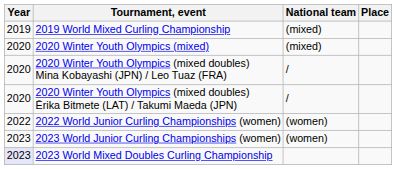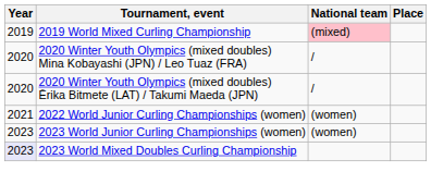2019 World Mixed Curling Championship | National team: no background -> pink background
- row: 2020 | 2020 Winter Youth Olympics (mixed) | (mixed)
2022 World Junior Curling Championships (women) | Year: 2022 -> 2021
